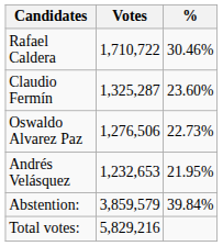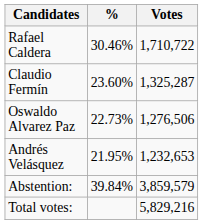columns swapped: Votes <-> %
